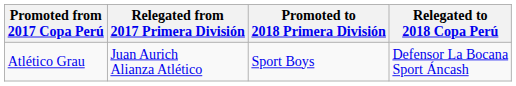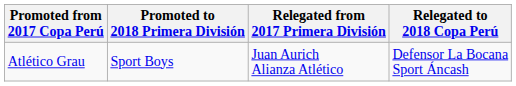columns swapped: Relegated from 2017 Primera División <-> Promoted to 2018 Primera División
